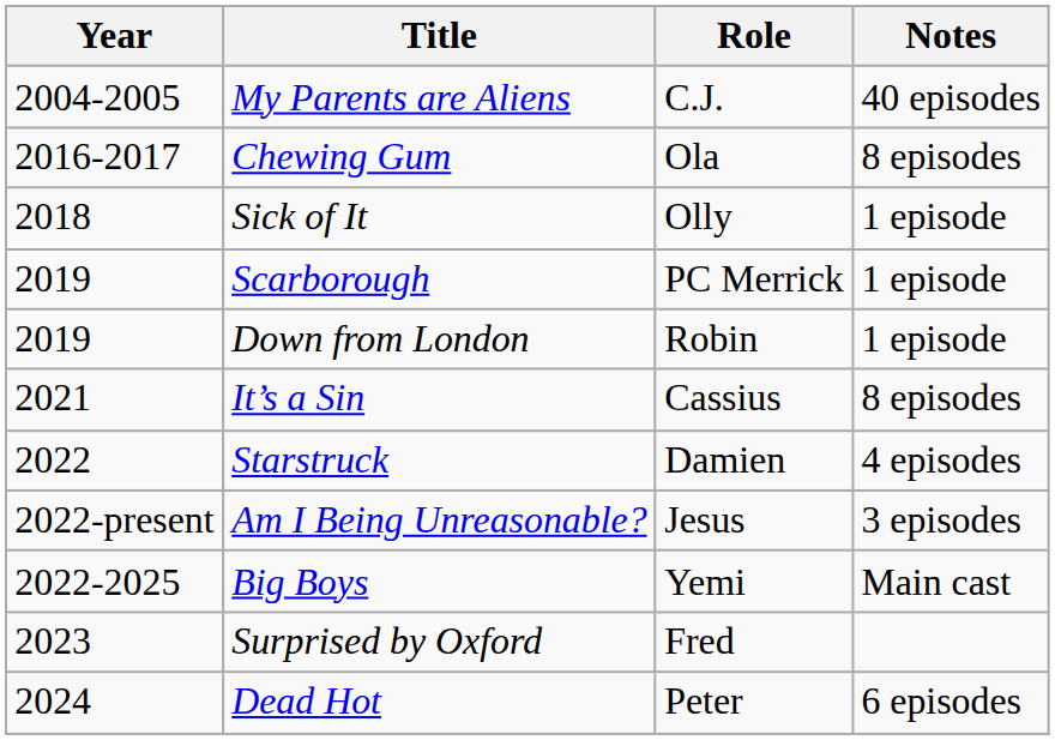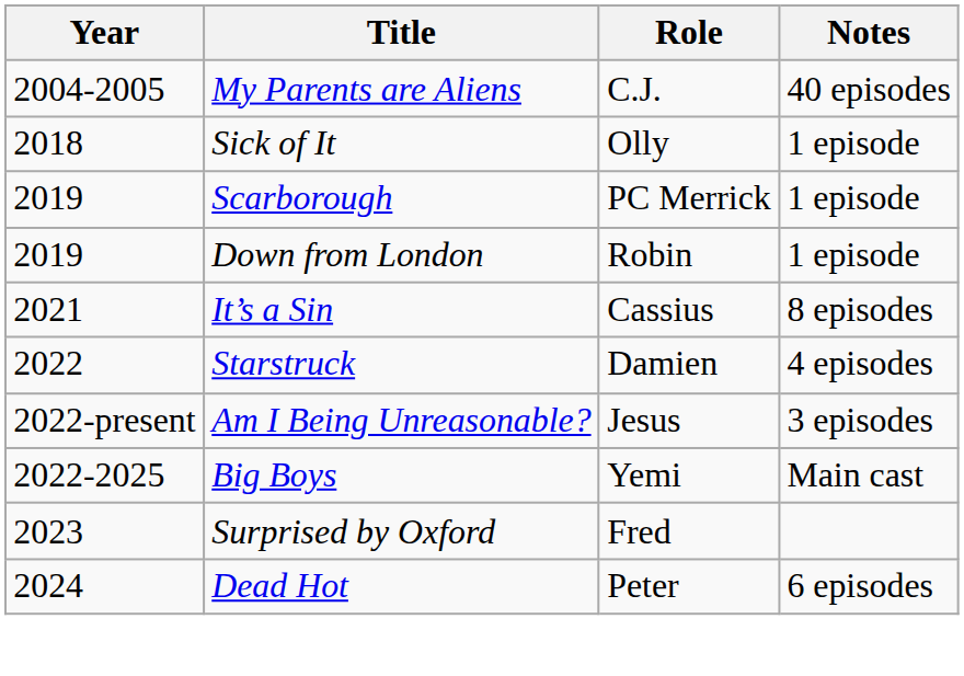- row: 2016-2017 | Chewing Gum | Ola | 8 episodes
